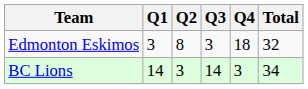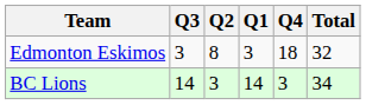columns swapped: Q1 <-> Q3
